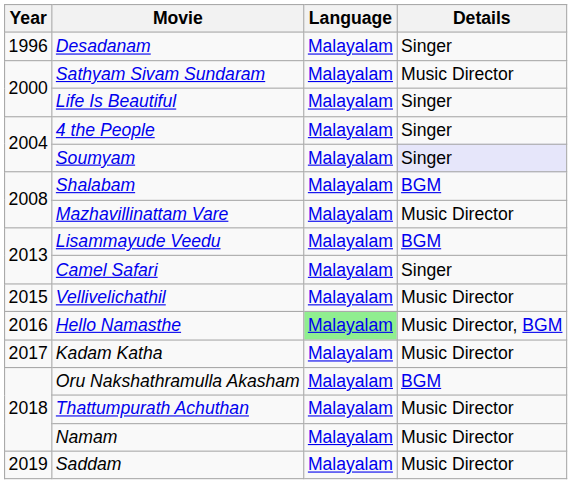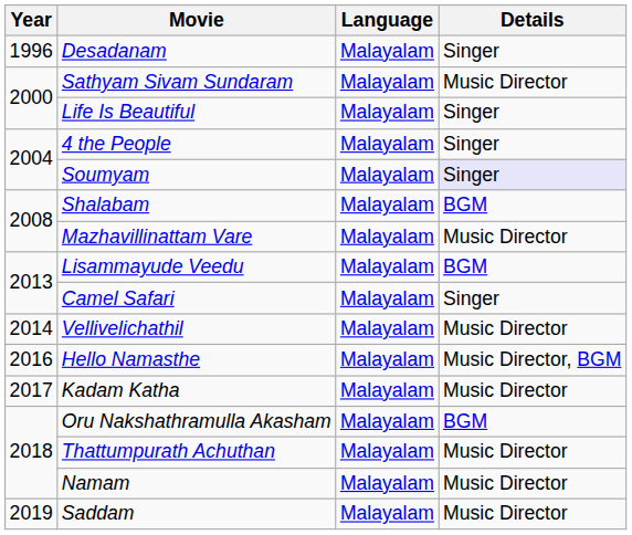Vellivelichathil | Year: 2015 -> 2014
Hello Namasthe | Language: lightgreen background -> no background
